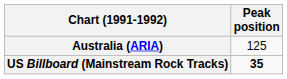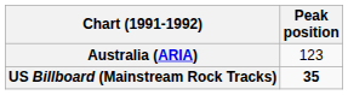Australia (ARIA) | Peak position: 125 -> 123
